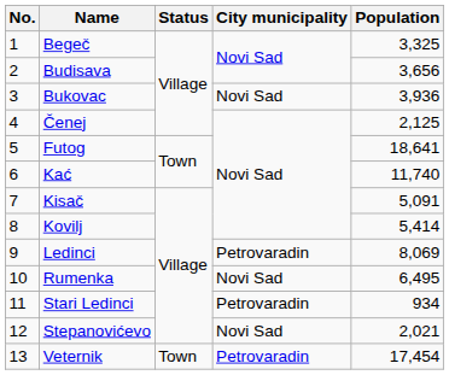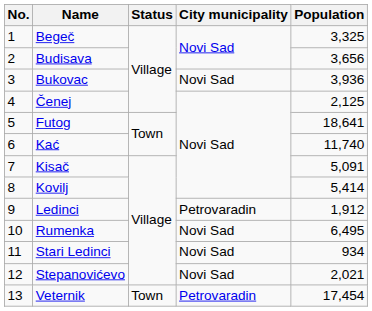Ledinci | Population: 8,069 -> 1,912
Stari Ledinci | City municipality: Petrovaradin -> Novi Sad
